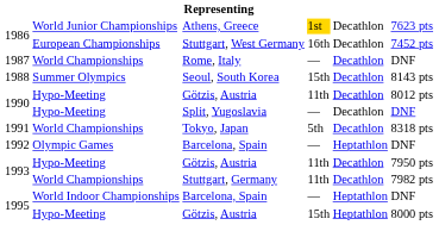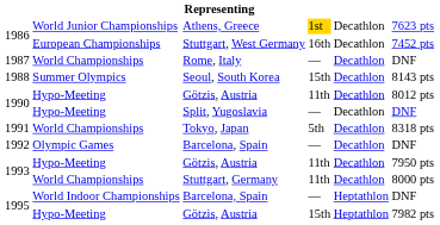1992 / Barcelona, Spain | column 5: Heptathlon -> Decathlon
Stuttgart, Germany | column 6: 7982 pts -> 8000 pts
1995 / Götzis, Austria | column 6: 8000 pts -> 7982 pts
